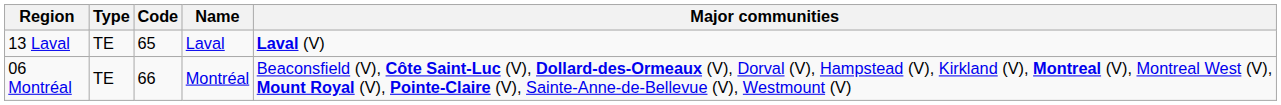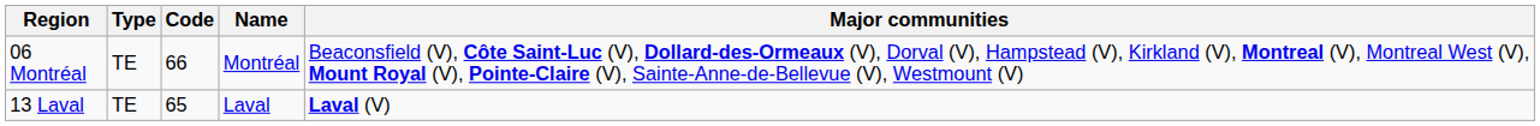rows swapped: 13 Laval <-> 06 Montréal
